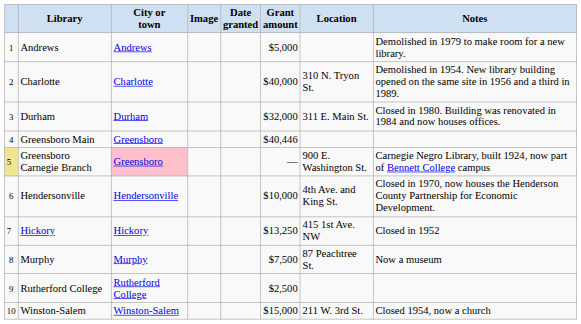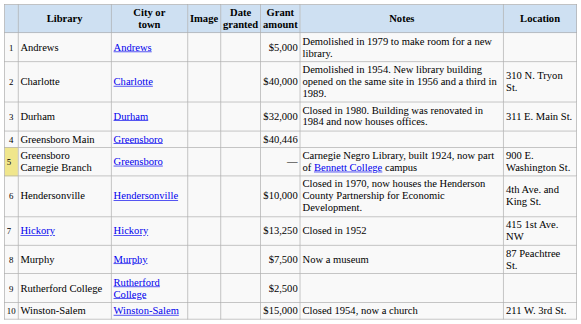columns swapped: Location <-> Notes
Greensboro Carnegie Branch | City or town: pink background -> no background
